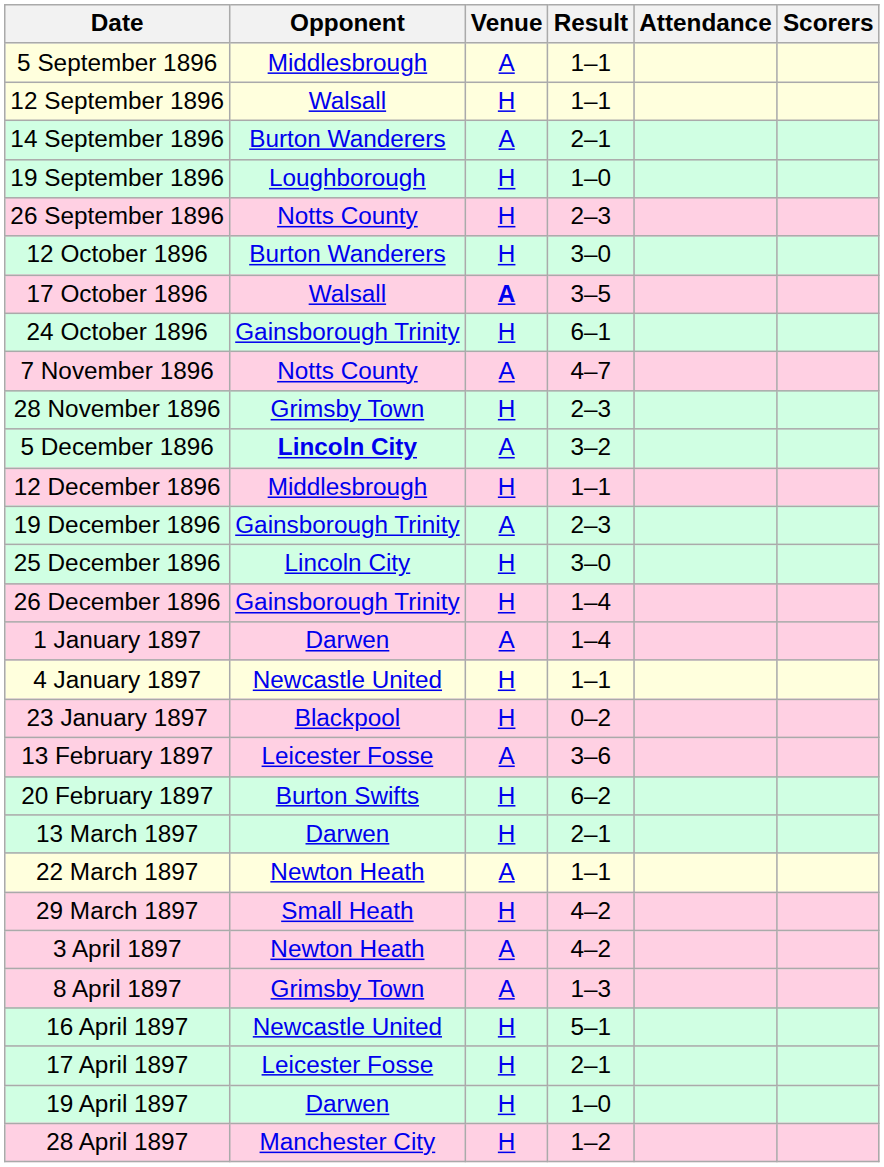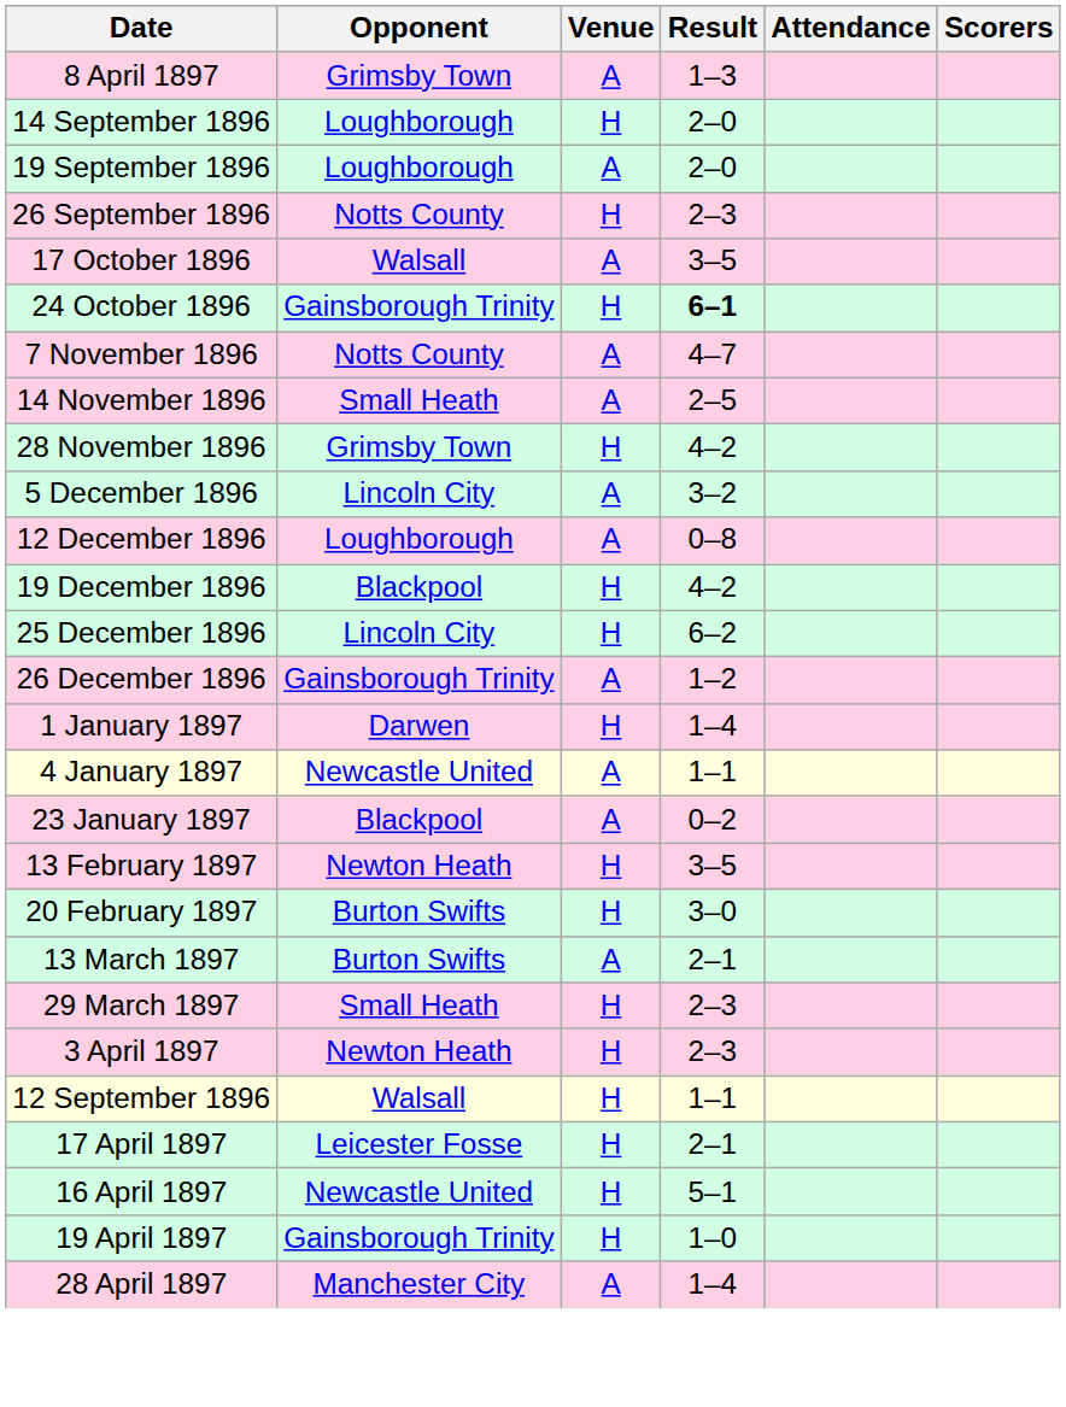- row: 5 September 1896 | Middlesbrough | A | 1–1
rows swapped: 12 September 1896 <-> 8 April 1897
14 September 1896 | Opponent: Burton Wanderers -> Loughborough
14 September 1896 | Venue: A -> H
14 September 1896 | Result: 2–1 -> 2–0
19 September 1896 | Venue: H -> A
19 September 1896 | Result: 1–0 -> 2–0
- row: 12 October 1896 | Burton Wanderers | H | 3–0
17 October 1896 | Venue: bold -> normal
24 October 1896 | Result: normal -> bold
+ row: 14 November 1896 | Small Heath | A | 2–5
28 November 1896 | Result: 2–3 -> 4–2
5 December 1896 | Opponent: bold -> normal
12 December 1896 | Opponent: Middlesbrough -> Loughborough
12 December 1896 | Venue: H -> A
12 December 1896 | Result: 1–1 -> 0–8
19 December 1896 | Opponent: Gainsborough Trinity -> Blackpool
19 December 1896 | Venue: A -> H
19 December 1896 | Result: 2–3 -> 4–2
25 December 1896 | Result: 3–0 -> 6–2
26 December 1896 | Venue: H -> A
26 December 1896 | Result: 1–4 -> 1–2
1 January 1897 | Venue: A -> H
4 January 1897 | Venue: H -> A
23 January 1897 | Venue: H -> A
13 February 1897 | Opponent: Leicester Fosse -> Newton Heath
13 February 1897 | Venue: A -> H
13 February 1897 | Result: 3–6 -> 3–5
20 February 1897 | Result: 6–2 -> 3–0
13 March 1897 | Opponent: Darwen -> Burton Swifts
13 March 1897 | Venue: H -> A
- row: 22 March 1897 | Newton Heath | A | 1–1
29 March 1897 | Result: 4–2 -> 2–3
3 April 1897 | Venue: A -> H
3 April 1897 | Result: 4–2 -> 2–3
rows swapped: 16 April 1897 <-> 17 April 1897
19 April 1897 | Opponent: Darwen -> Gainsborough Trinity
28 April 1897 | Venue: H -> A
28 April 1897 | Result: 1–2 -> 1–4
